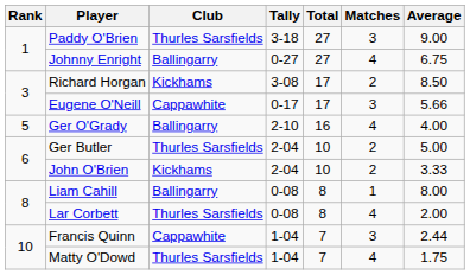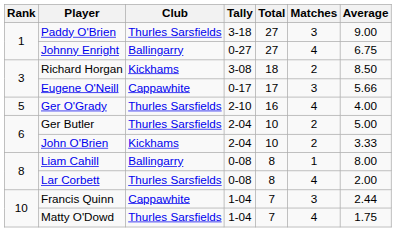Richard Horgan | Total: 17 -> 18
Ger O'Grady | Club: Ballingarry -> Thurles Sarsfields
